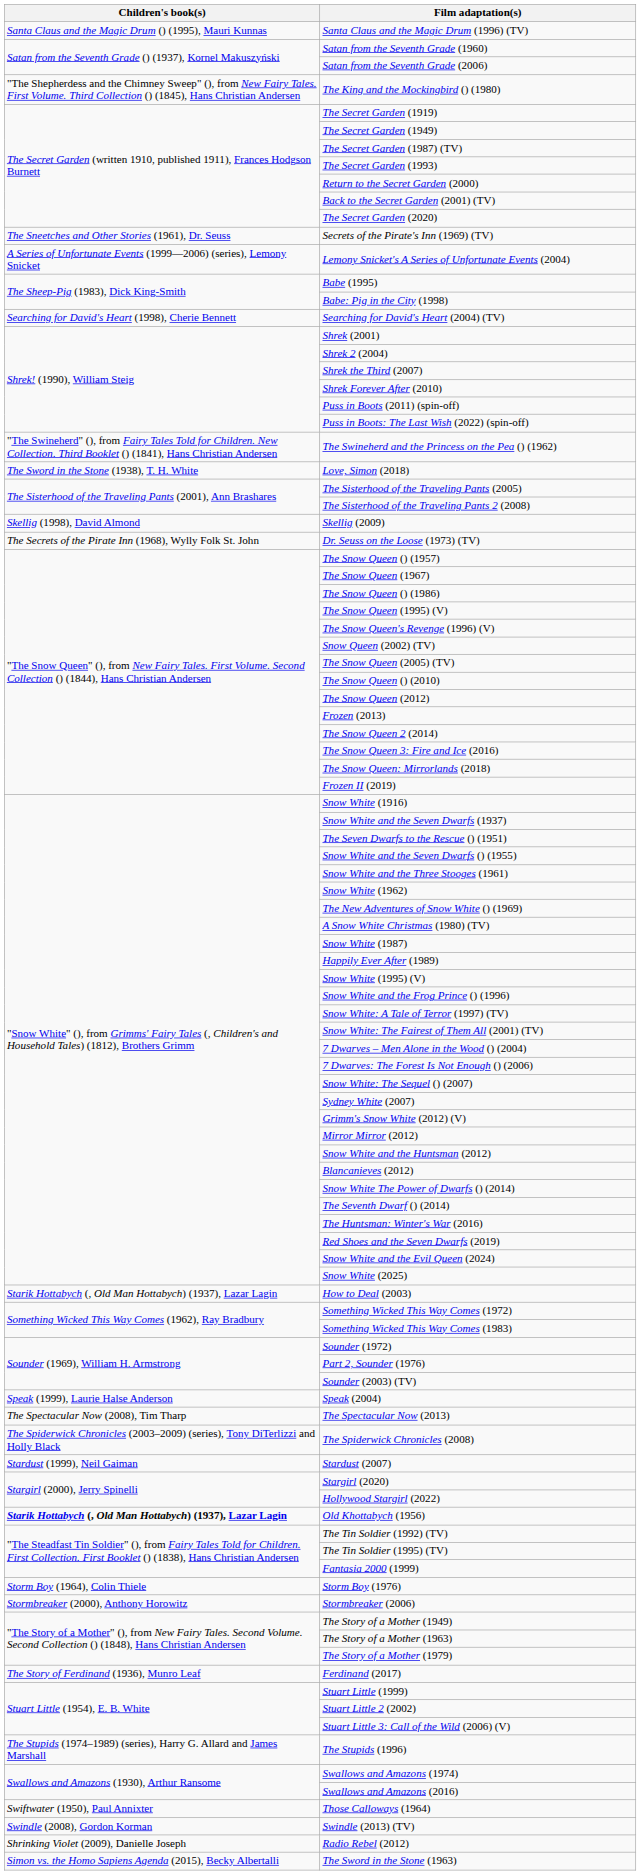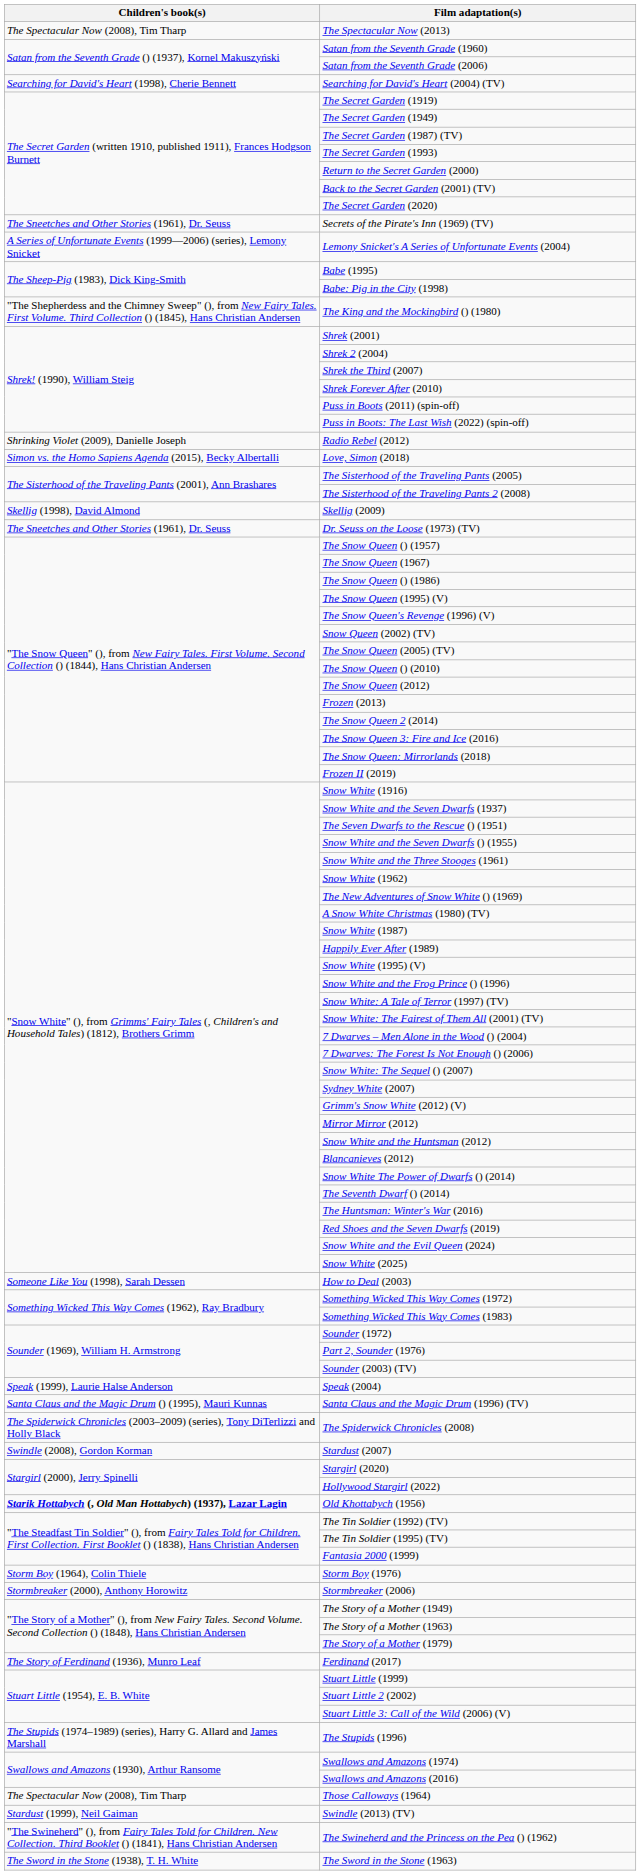rows swapped: Santa Claus and the Magic Drum (1996) (TV) <-> The Spectacular Now (2013)
rows swapped: Searching for David's Heart (2004) (TV) <-> The King and the Mockingbird () (1980)
rows swapped: Radio Rebel (2012) <-> The Swineherd and the Princess on the Pea () (1962)
Love, Simon (2018) | Children's book(s): The Sword in the Stone (1938), T. H. White -> Simon vs. the Homo Sapiens Agenda (2015), Becky Albertalli
Dr. Seuss on the Loose (1973) (TV) | Children's book(s): The Secrets of the Pirate Inn (1968), Wylly Folk St. John -> The Sneetches and Other Stories (1961), Dr. Seuss
How to Deal (2003) | Children's book(s): Starik Hottabych (, Old Man Hottabych) (1937), Lazar Lagin -> Someone Like You (1998), Sarah Dessen
Stardust (2007) | Children's book(s): Stardust (1999), Neil Gaiman -> Swindle (2008), Gordon Korman
Those Calloways (1964) | Children's book(s): Swiftwater (1950), Paul Annixter -> The Spectacular Now (2008), Tim Tharp
Swindle (2013) (TV) | Children's book(s): Swindle (2008), Gordon Korman -> Stardust (1999), Neil Gaiman
The Sword in the Stone (1963) | Children's book(s): Simon vs. the Homo Sapiens Agenda (2015), Becky Albertalli -> The Sword in the Stone (1938), T. H. White
